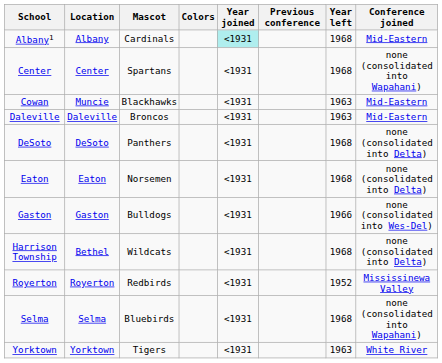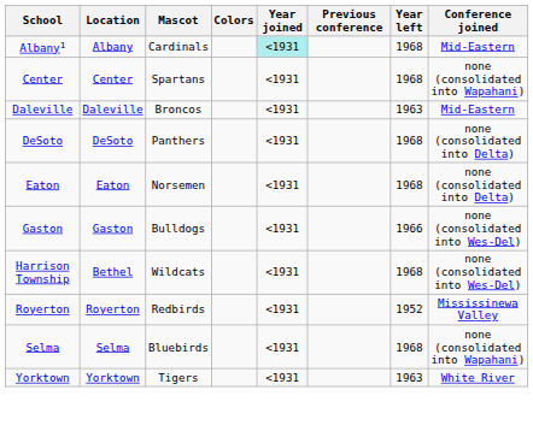- row: Cowan | Muncie | Blackhawks | <1931 | 1963 | Mid-Eastern
Harrison Township | Conference joined: none (consolidated into Delta) -> none (consolidated into Wes-Del)
